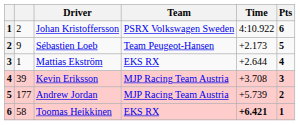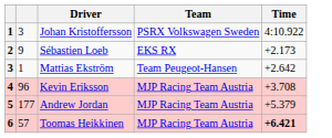- column: Pts | 6 | 5 | 4 | 3 | 2 | 1
Johan Kristoffersson | column 2: 2 -> 3
Sébastien Loeb | Team: Team Peugeot-Hansen -> EKS RX
Mattias Ekström | Team: EKS RX -> Team Peugeot-Hansen
Mattias Ekström | Time: +2.644 -> +2.642
Kevin Eriksson | column 2: 39 -> 96
Andrew Jordan | Time: +5.739 -> +5.379
Toomas Heikkinen | column 2: 58 -> 57
Toomas Heikkinen | Team: EKS RX -> MJP Racing Team Austria
